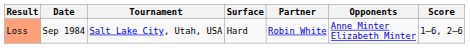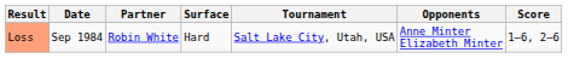columns swapped: Tournament <-> Partner
